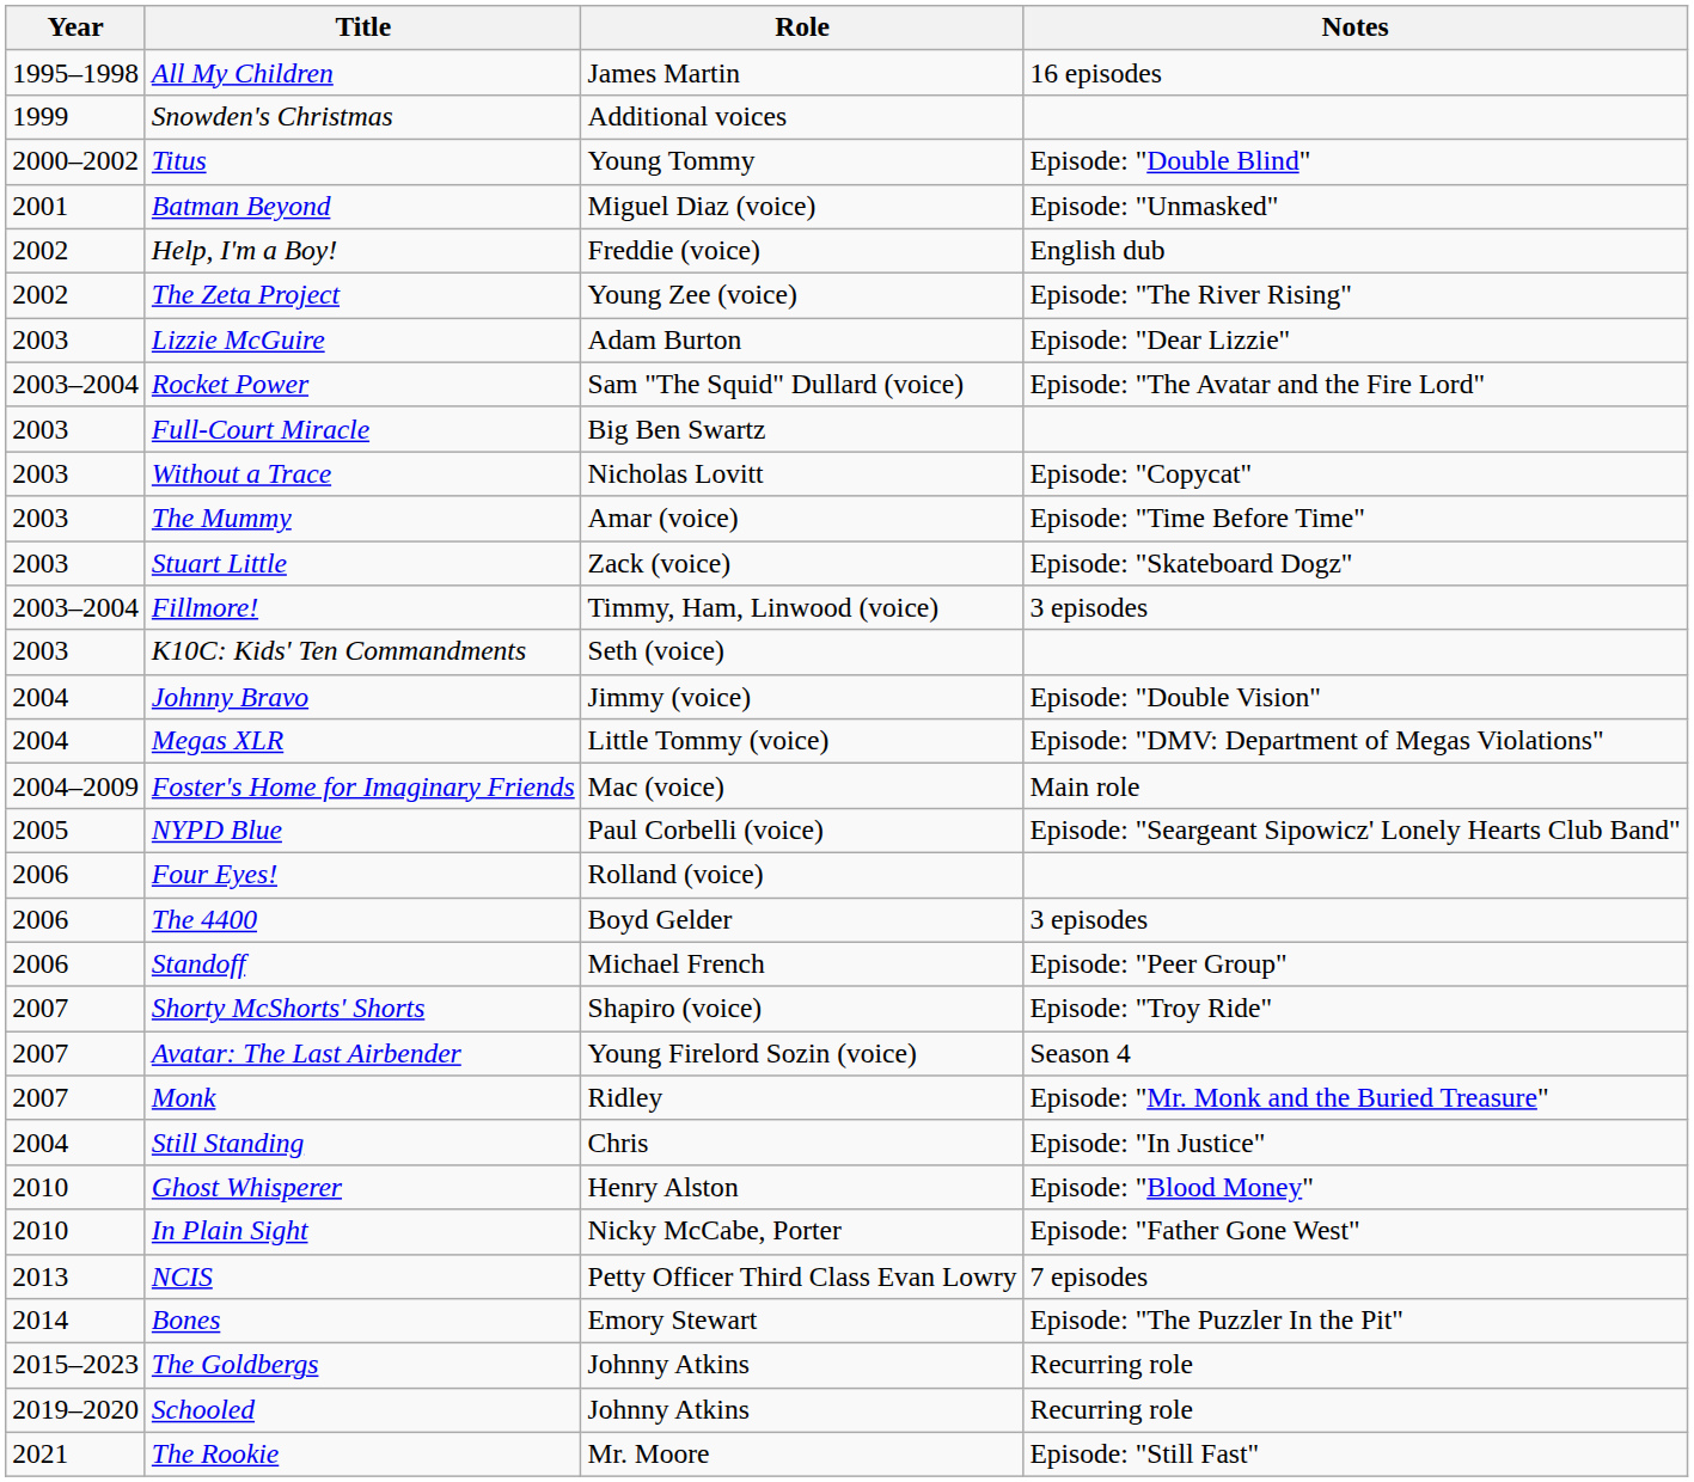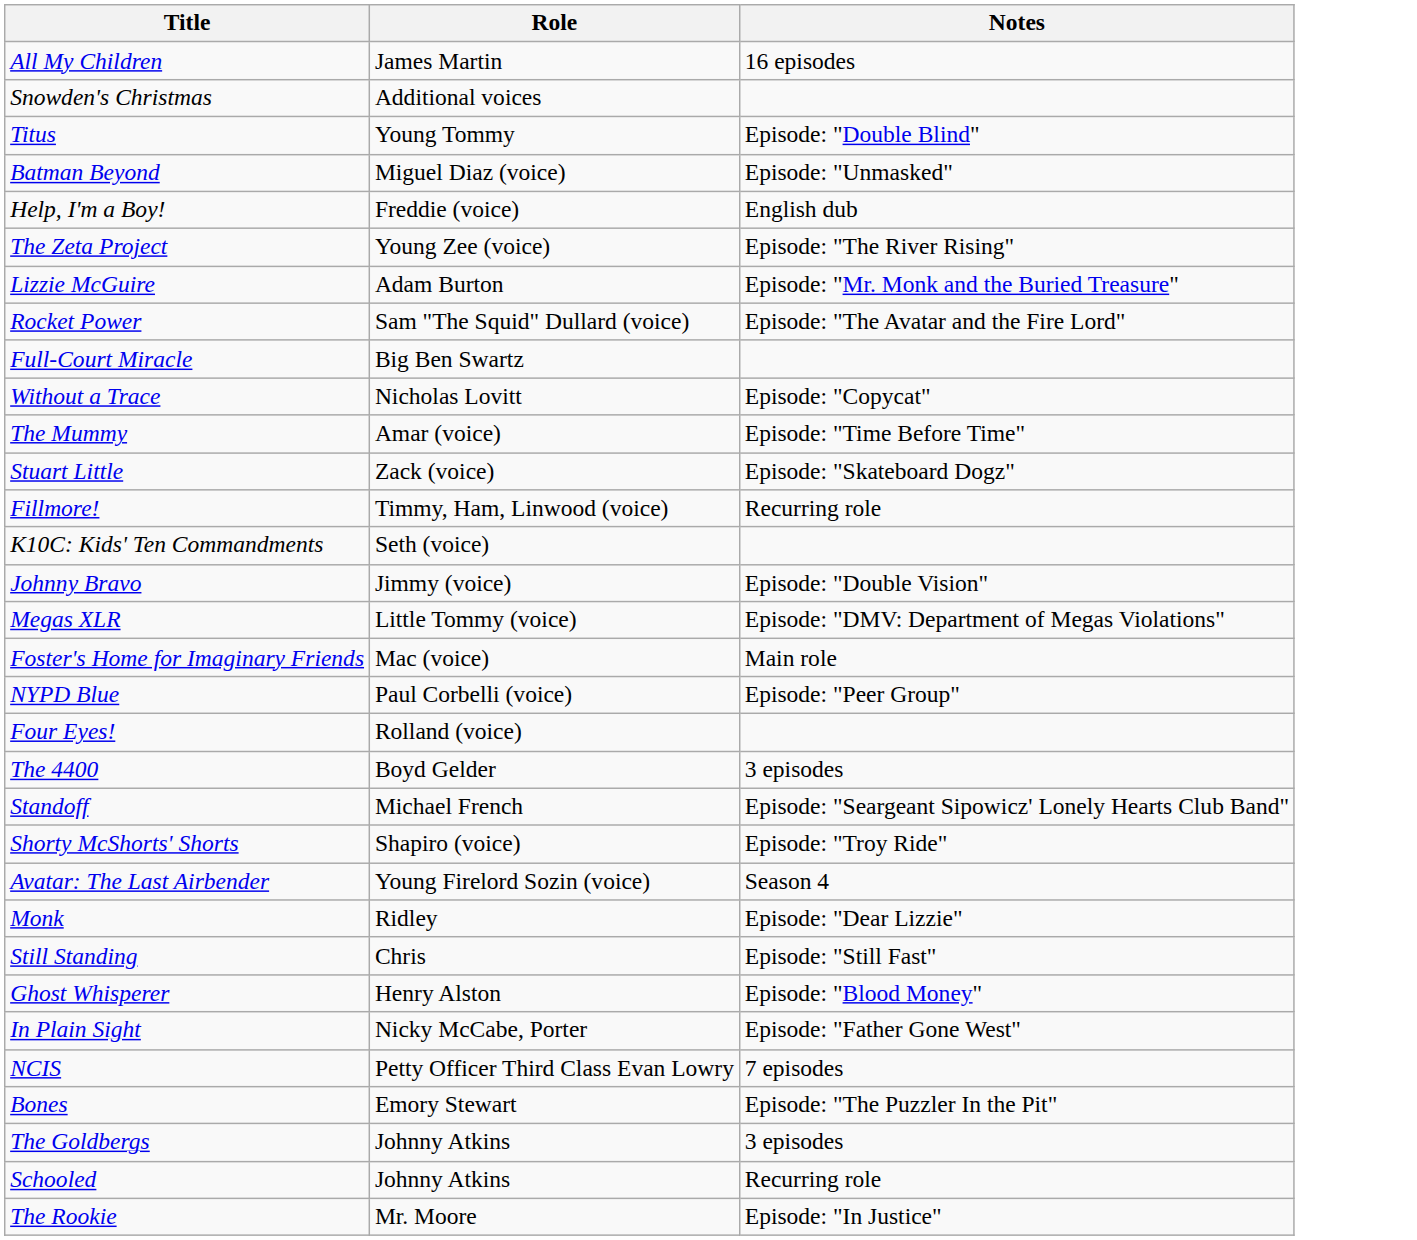- column: Year | 1995–1998 | 1999 | 2000–2002 | 2001 | 2002 | 2002 | 2003 | 2003–2004 | 2003 | 2003 | 2003 | 2003 | 2003–2004 | 2003 | 2004 | 2004 | 2004–2009 | 2005 | 2006 | 2006 | 2006 | 2007 | 2007 | 2007 | 2004 | 2010 | 2010 | 2013 | 2014 | 2015–2023 | 2019–2020 | 2021
Lizzie McGuire | Notes: Episode: "Dear Lizzie" -> Episode: "Mr. Monk and the Buried Treasure"
Fillmore! | Notes: 3 episodes -> Recurring role
NYPD Blue | Notes: Episode: "Seargeant Sipowicz' Lonely Hearts Club Band" -> Episode: "Peer Group"
Standoff | Notes: Episode: "Peer Group" -> Episode: "Seargeant Sipowicz' Lonely Hearts Club Band"
Monk | Notes: Episode: "Mr. Monk and the Buried Treasure" -> Episode: "Dear Lizzie"
Still Standing | Notes: Episode: "In Justice" -> Episode: "Still Fast"
The Goldbergs | Notes: Recurring role -> 3 episodes
The Rookie | Notes: Episode: "Still Fast" -> Episode: "In Justice"
